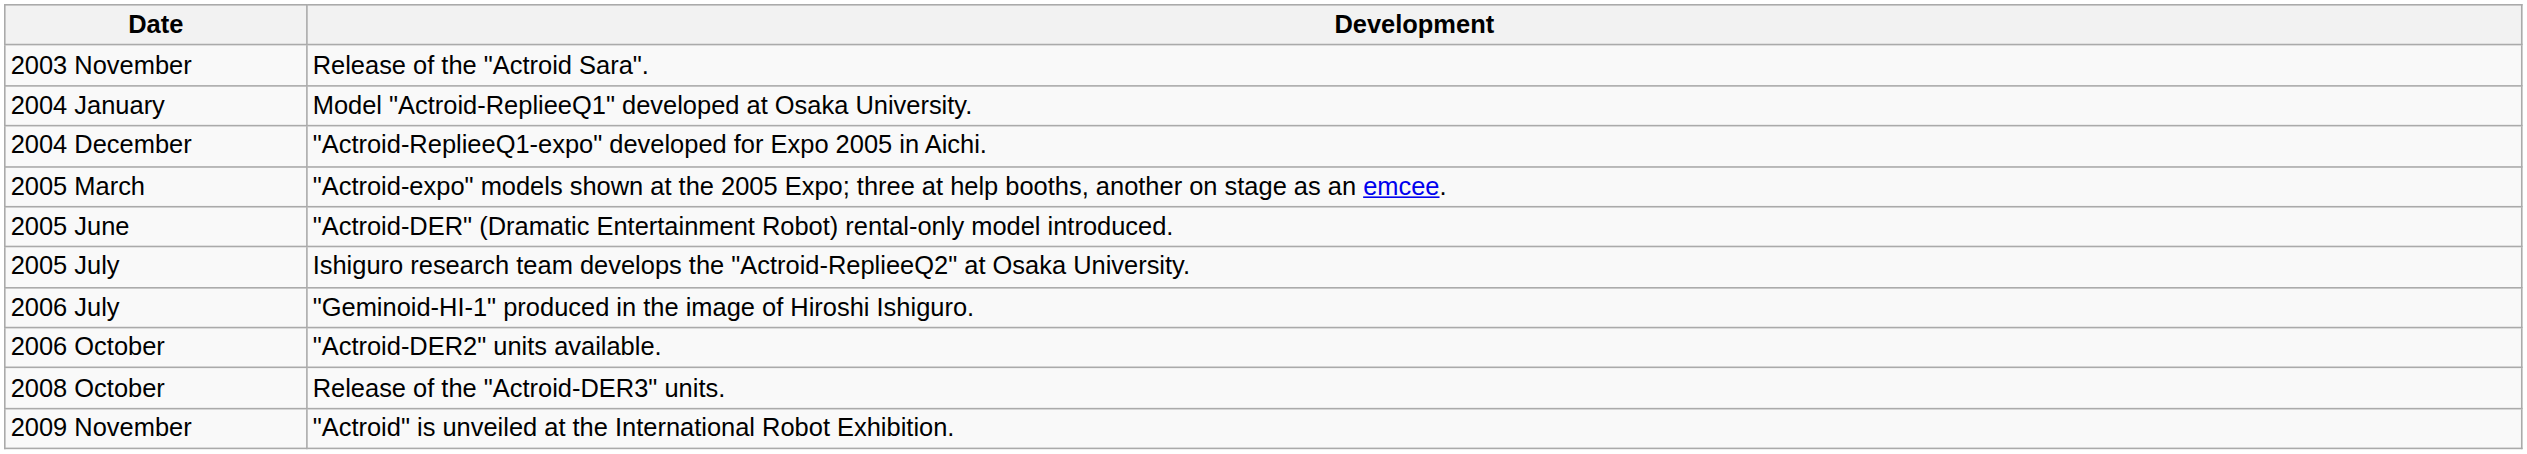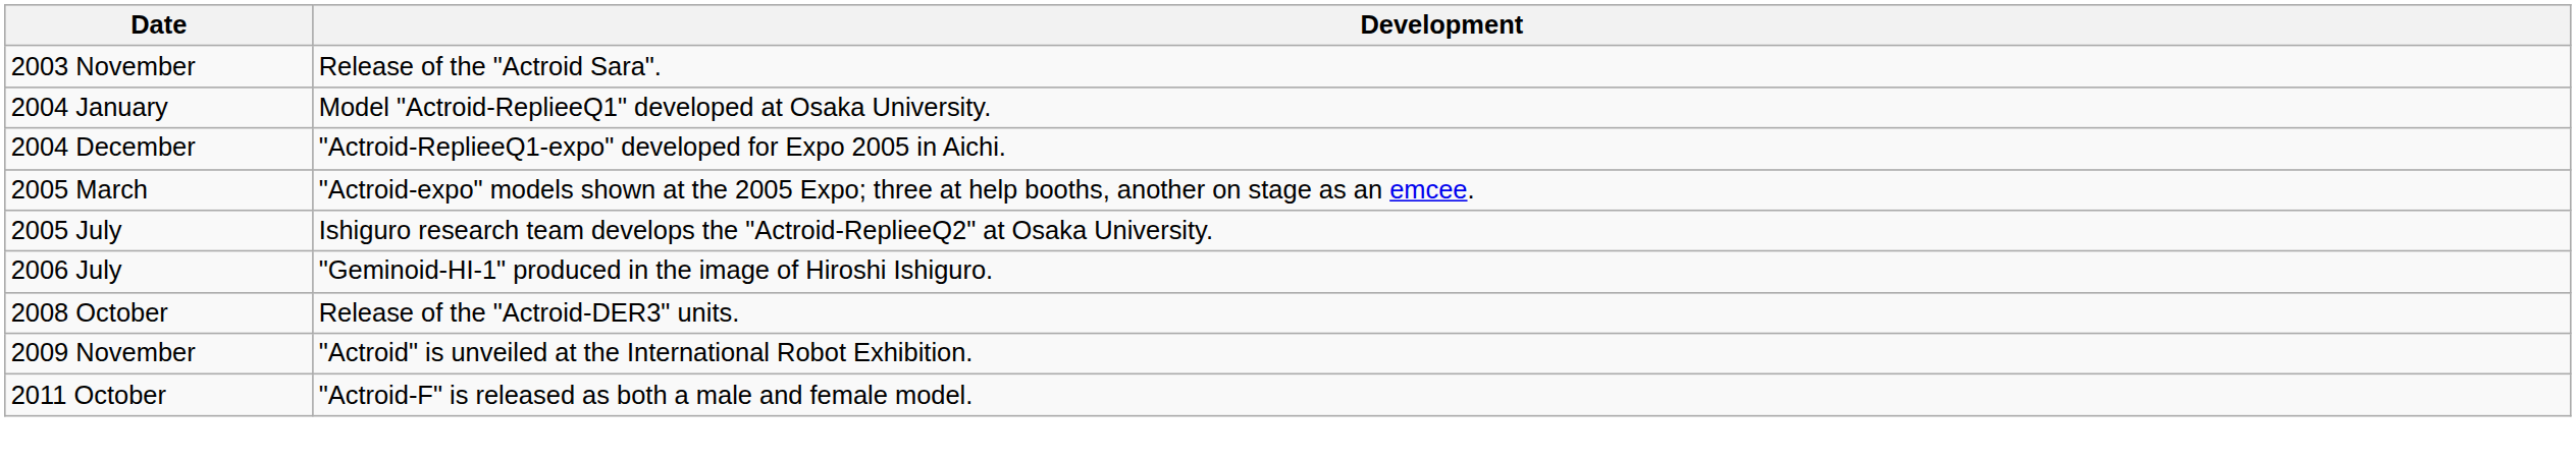- row: 2005 June | "Actroid-DER" (Dramatic Entertainment Robot) rental-only model introduced.
- row: 2006 October | "Actroid-DER2" units available.
+ row: 2011 October | "Actroid-F" is released as both a male and female model.
